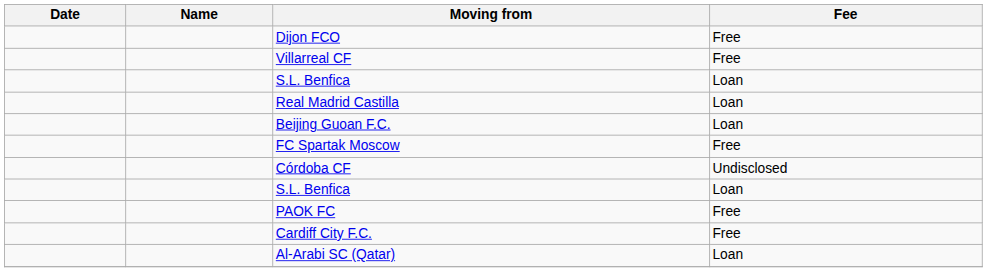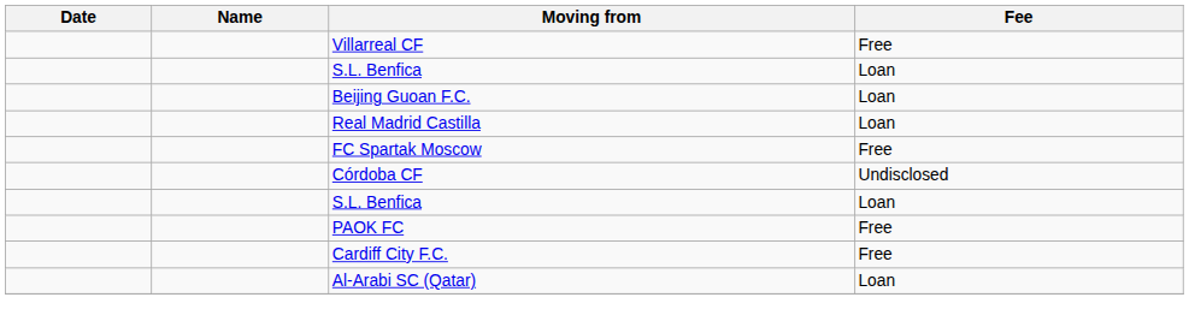- row: Dijon FCO | Free
rows swapped: Real Madrid Castilla <-> Beijing Guoan F.C.
